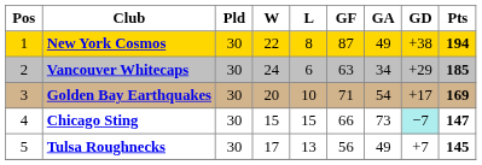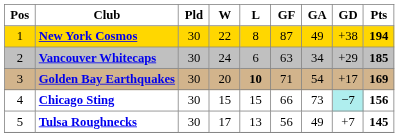Golden Bay Earthquakes | L: normal -> bold
Chicago Sting | Pts: 147 -> 156
